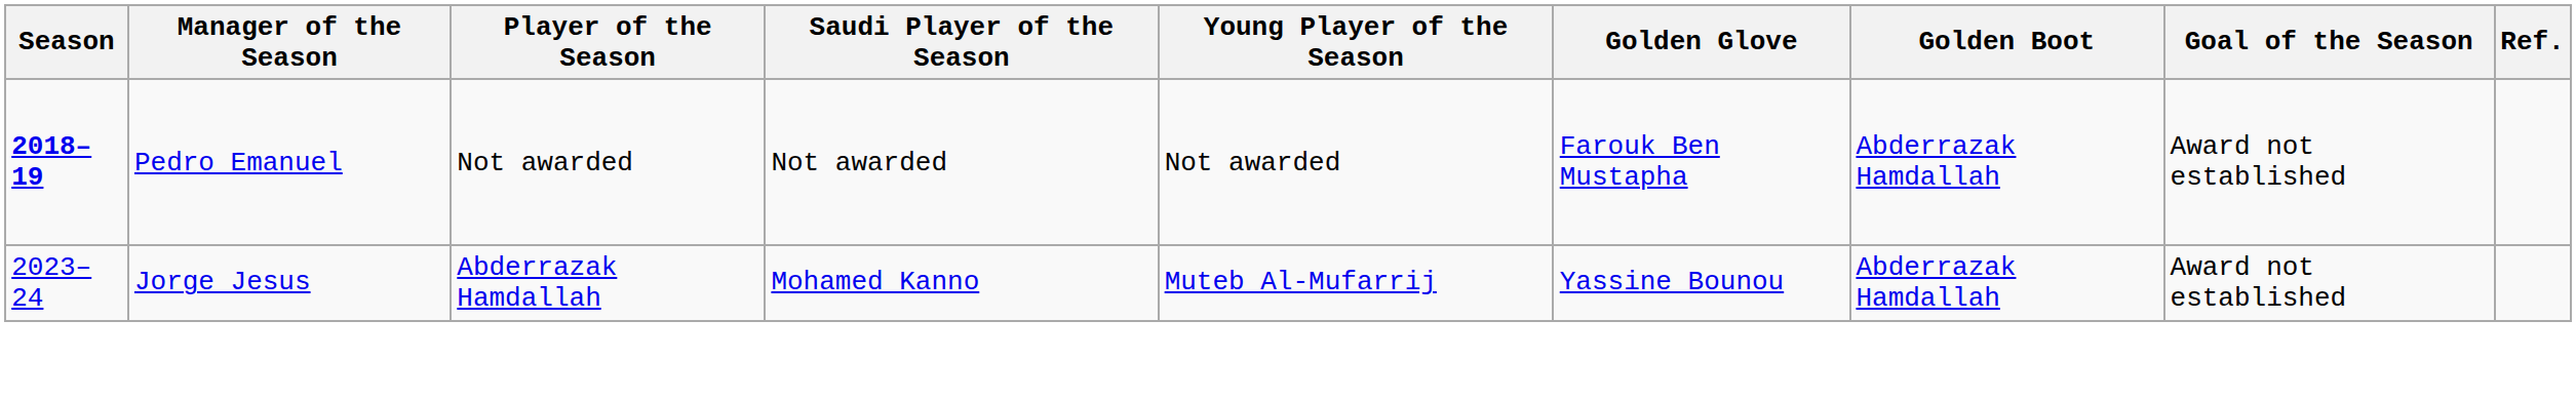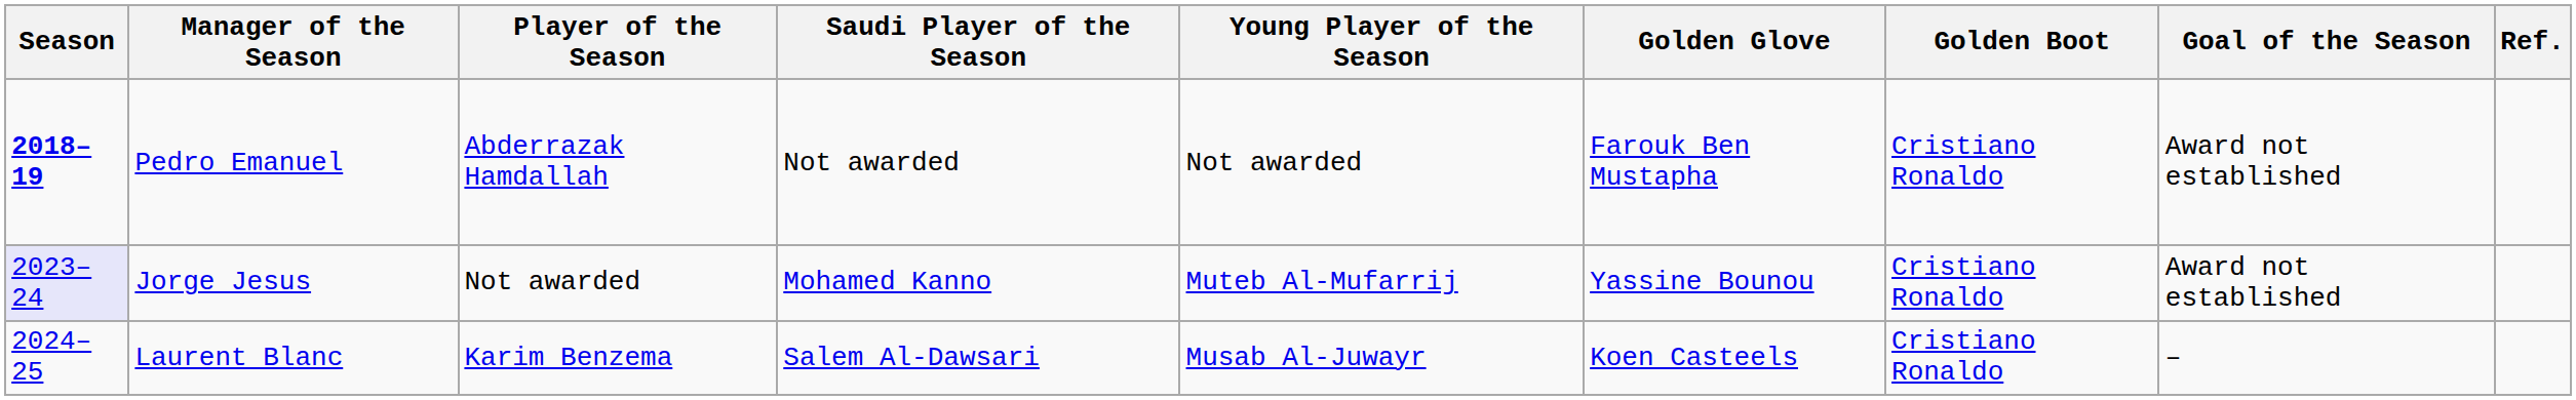Pedro Emanuel | Player of the Season: Not awarded -> Abderrazak Hamdallah
Pedro Emanuel | Golden Boot: Abderrazak Hamdallah -> Cristiano Ronaldo
Jorge Jesus | Season: no background -> lavender background
Jorge Jesus | Player of the Season: Abderrazak Hamdallah -> Not awarded
Jorge Jesus | Golden Boot: Abderrazak Hamdallah -> Cristiano Ronaldo
+ row: 2024–25 | Laurent Blanc | Karim Benzema | Salem Al-Dawsari | Musab Al-Juwayr | Koen Casteels | Cristiano Ronaldo | –
